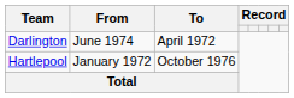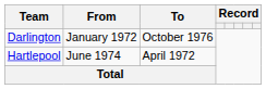Darlington | From: June 1974 -> January 1972
Darlington | To: April 1972 -> October 1976
Hartlepool | From: January 1972 -> June 1974
Hartlepool | To: October 1976 -> April 1972
